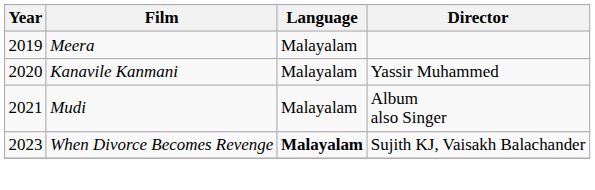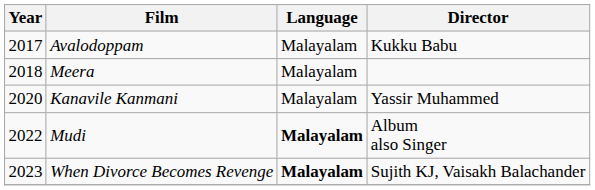+ row: 2017 | Avalodoppam | Malayalam | Kukku Babu
Meera | Year: 2019 -> 2018
Mudi | Year: 2021 -> 2022
Mudi | Language: normal -> bold
